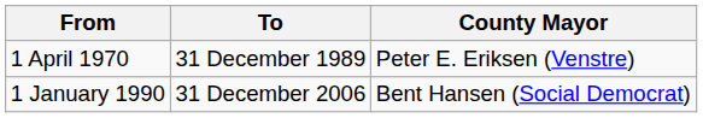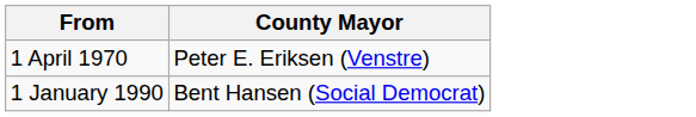- column: To | 31 December 1989 | 31 December 2006
